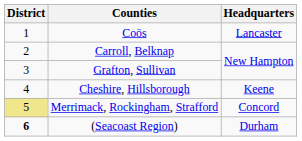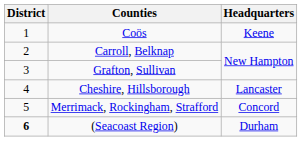Coös | Headquarters: Lancaster -> Keene
Cheshire, Hillsborough | Headquarters: Keene -> Lancaster
Merrimack, Rockingham, Strafford | District: khaki background -> no background
